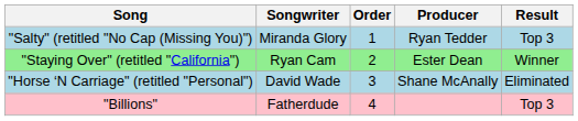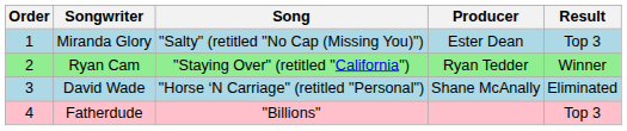columns swapped: Order <-> Song
Miranda Glory | Producer: Ryan Tedder -> Ester Dean
Ryan Cam | Producer: Ester Dean -> Ryan Tedder
